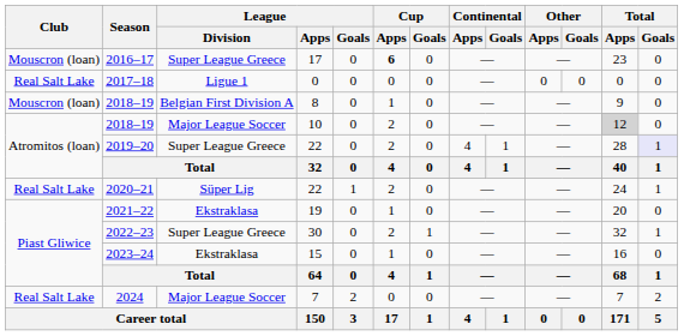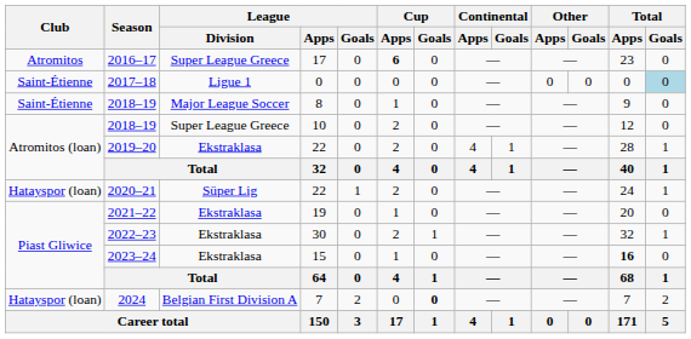2016–17 | Club: Mouscron (loan) -> Atromitos
2017–18 | Club: Real Salt Lake -> Saint-Étienne
2017–18 | Total / Goals: no background -> lightblue background
2018–19 / 8 | Club: Mouscron (loan) -> Saint-Étienne
2018–19 / 8 | League / Division: Belgian First Division A -> Major League Soccer
2018–19 / 10 | League / Division: Major League Soccer -> Super League Greece
2018–19 / 10 | Total / Apps: lightgrey background -> no background
2019–20 | League / Division: Super League Greece -> Ekstraklasa
2019–20 | Total / Goals: lavender background -> no background
2020–21 | Club: Real Salt Lake -> Hatayspor (loan)
2022–23 | League / Division: Super League Greece -> Ekstraklasa
2023–24 | Total / Apps: normal -> bold
2024 | Club: Real Salt Lake -> Hatayspor (loan)
2024 | League / Division: Major League Soccer -> Belgian First Division A
2024 | Cup / Goals: normal -> bold
